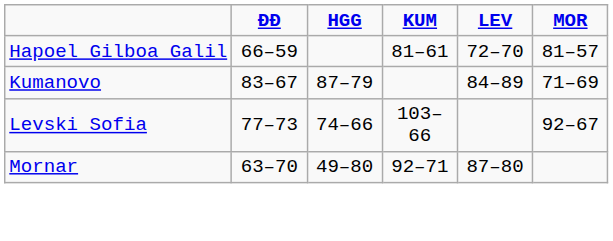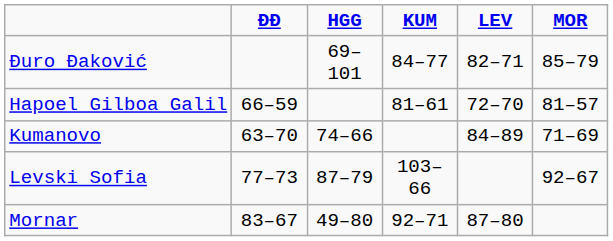+ row: Đuro Đaković | 69–101 | 84–77 | 82–71 | 85–79
Kumanovo | ĐĐ: 83–67 -> 63–70
Kumanovo | HGG: 87–79 -> 74–66
Levski Sofia | HGG: 74–66 -> 87–79
Mornar | ĐĐ: 63–70 -> 83–67
